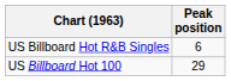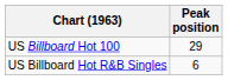rows swapped: US Billboard Hot 100 <-> US Billboard Hot R&B Singles
